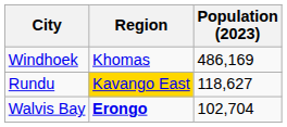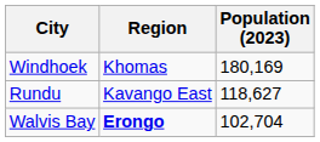Windhoek | Population (2023): 486,169 -> 180,169
Rundu | Region: gold background -> no background
